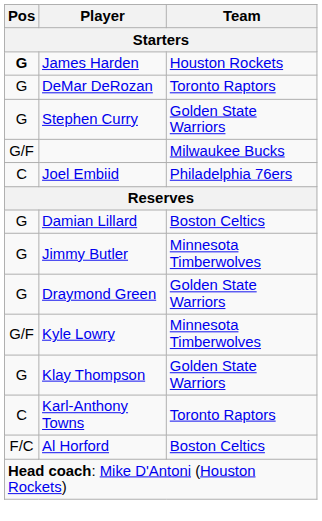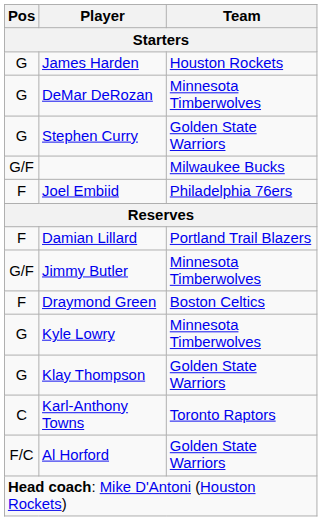James Harden | Pos: bold -> normal
DeMar DeRozan | Team: Toronto Raptors -> Minnesota Timberwolves
Joel Embiid | Pos: C -> F
Damian Lillard | Pos: G -> F
Damian Lillard | Team: Boston Celtics -> Portland Trail Blazers
Jimmy Butler | Pos: G -> G/F
Draymond Green | Pos: G -> F
Draymond Green | Team: Golden State Warriors -> Boston Celtics
Kyle Lowry | Pos: G/F -> G
Al Horford | Team: Boston Celtics -> Golden State Warriors
